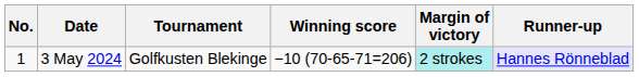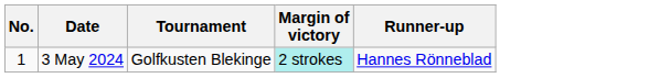- column: Winning score | −10 (70-65-71=206)
3 May 2024 | Runner-up: lavender background -> no background
